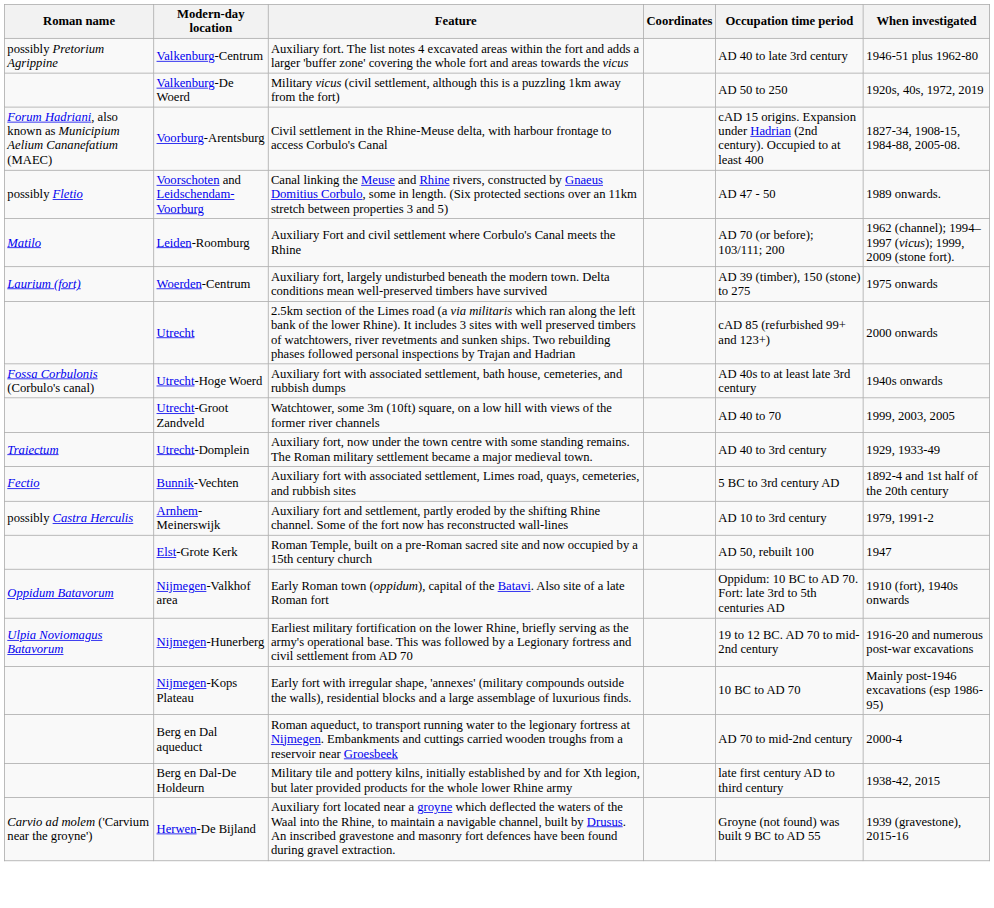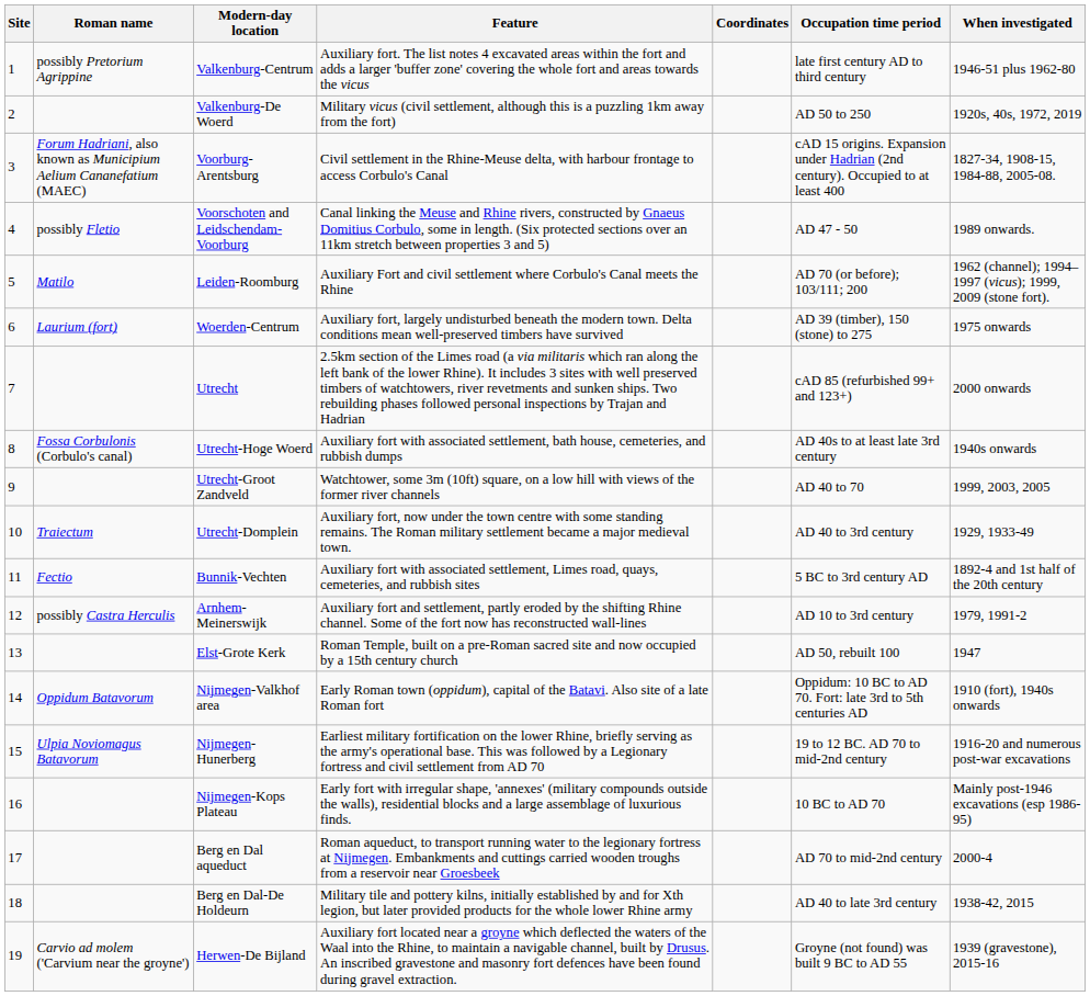+ column: Site | 1 | 2 | 3 | 4 | 5 | 6 | 7 | 8 | 9 | 10 | 11 | 12 | 13 | 14 | 15 | 16 | 17 | 18 | 19
Valkenburg-Centrum | Occupation time period: AD 40 to late 3rd century -> late first century AD to third century
Berg en Dal-De Holdeurn | Occupation time period: late first century AD to third century -> AD 40 to late 3rd century
